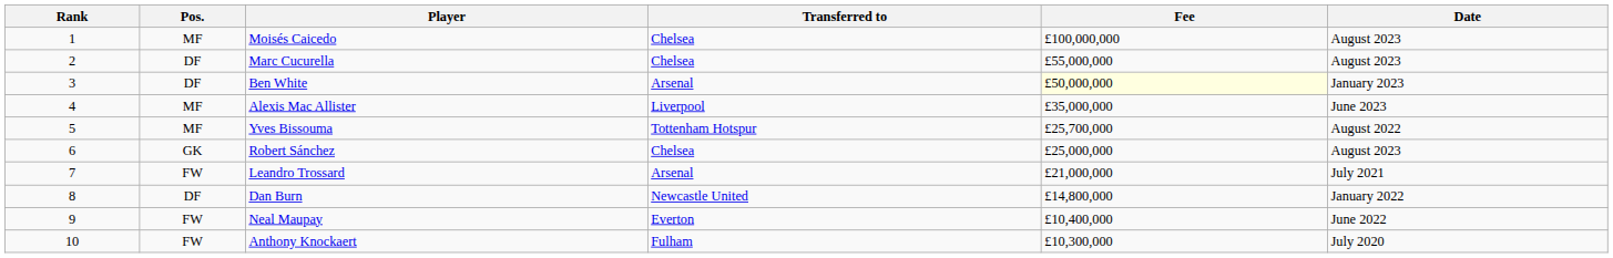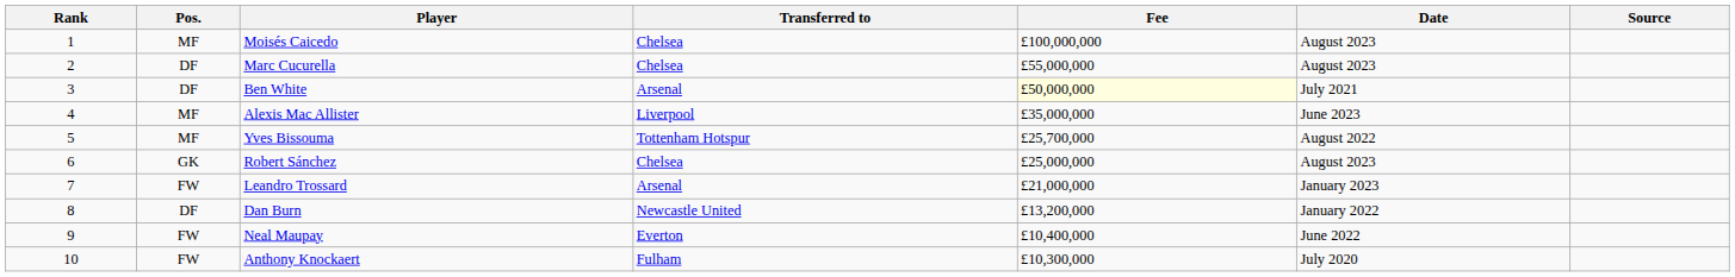+ column: Source
Ben White | Date: January 2023 -> July 2021
Leandro Trossard | Date: July 2021 -> January 2023
Dan Burn | Fee: £14,800,000 -> £13,200,000
